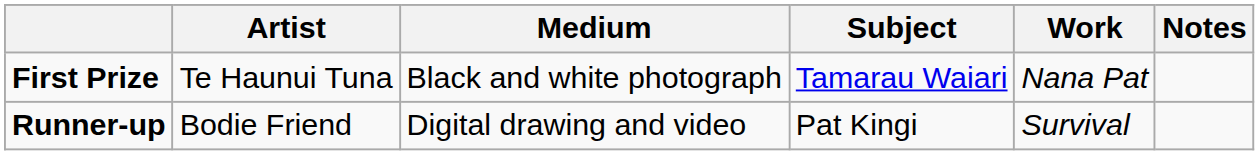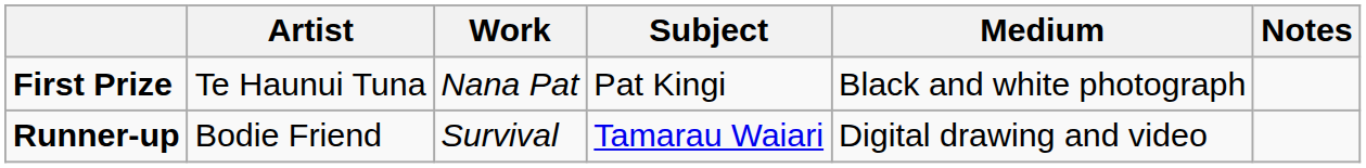columns swapped: Work <-> Medium
First Prize | Subject: Tamarau Waiari -> Pat Kingi
Runner-up | Subject: Pat Kingi -> Tamarau Waiari
